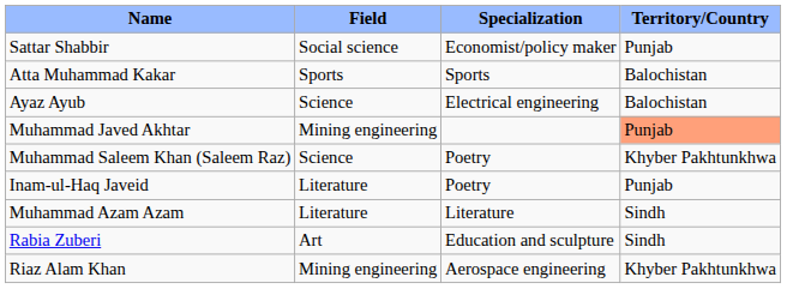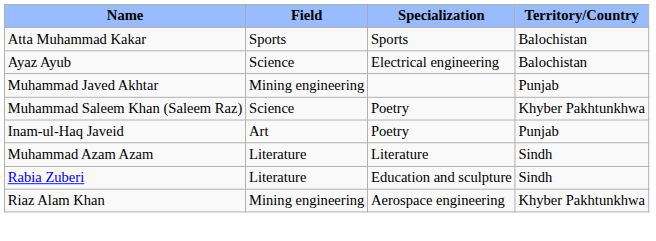- row: Sattar Shabbir | Social science | Economist/policy maker | Punjab
Muhammad Javed Akhtar | Territory/Country: lightsalmon background -> no background
Inam-ul-Haq Javeid | Field: Literature -> Art
Rabia Zuberi | Field: Art -> Literature
